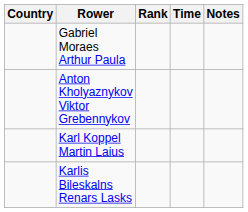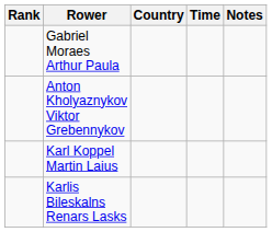columns swapped: Rank <-> Country
